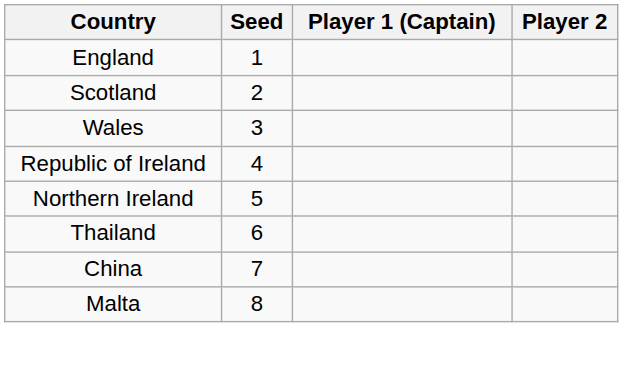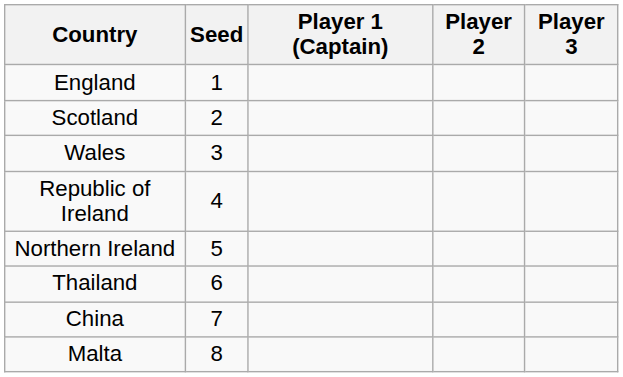+ column: Player 3
